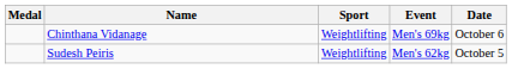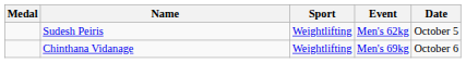rows swapped: Chinthana Vidanage <-> Sudesh Peiris
